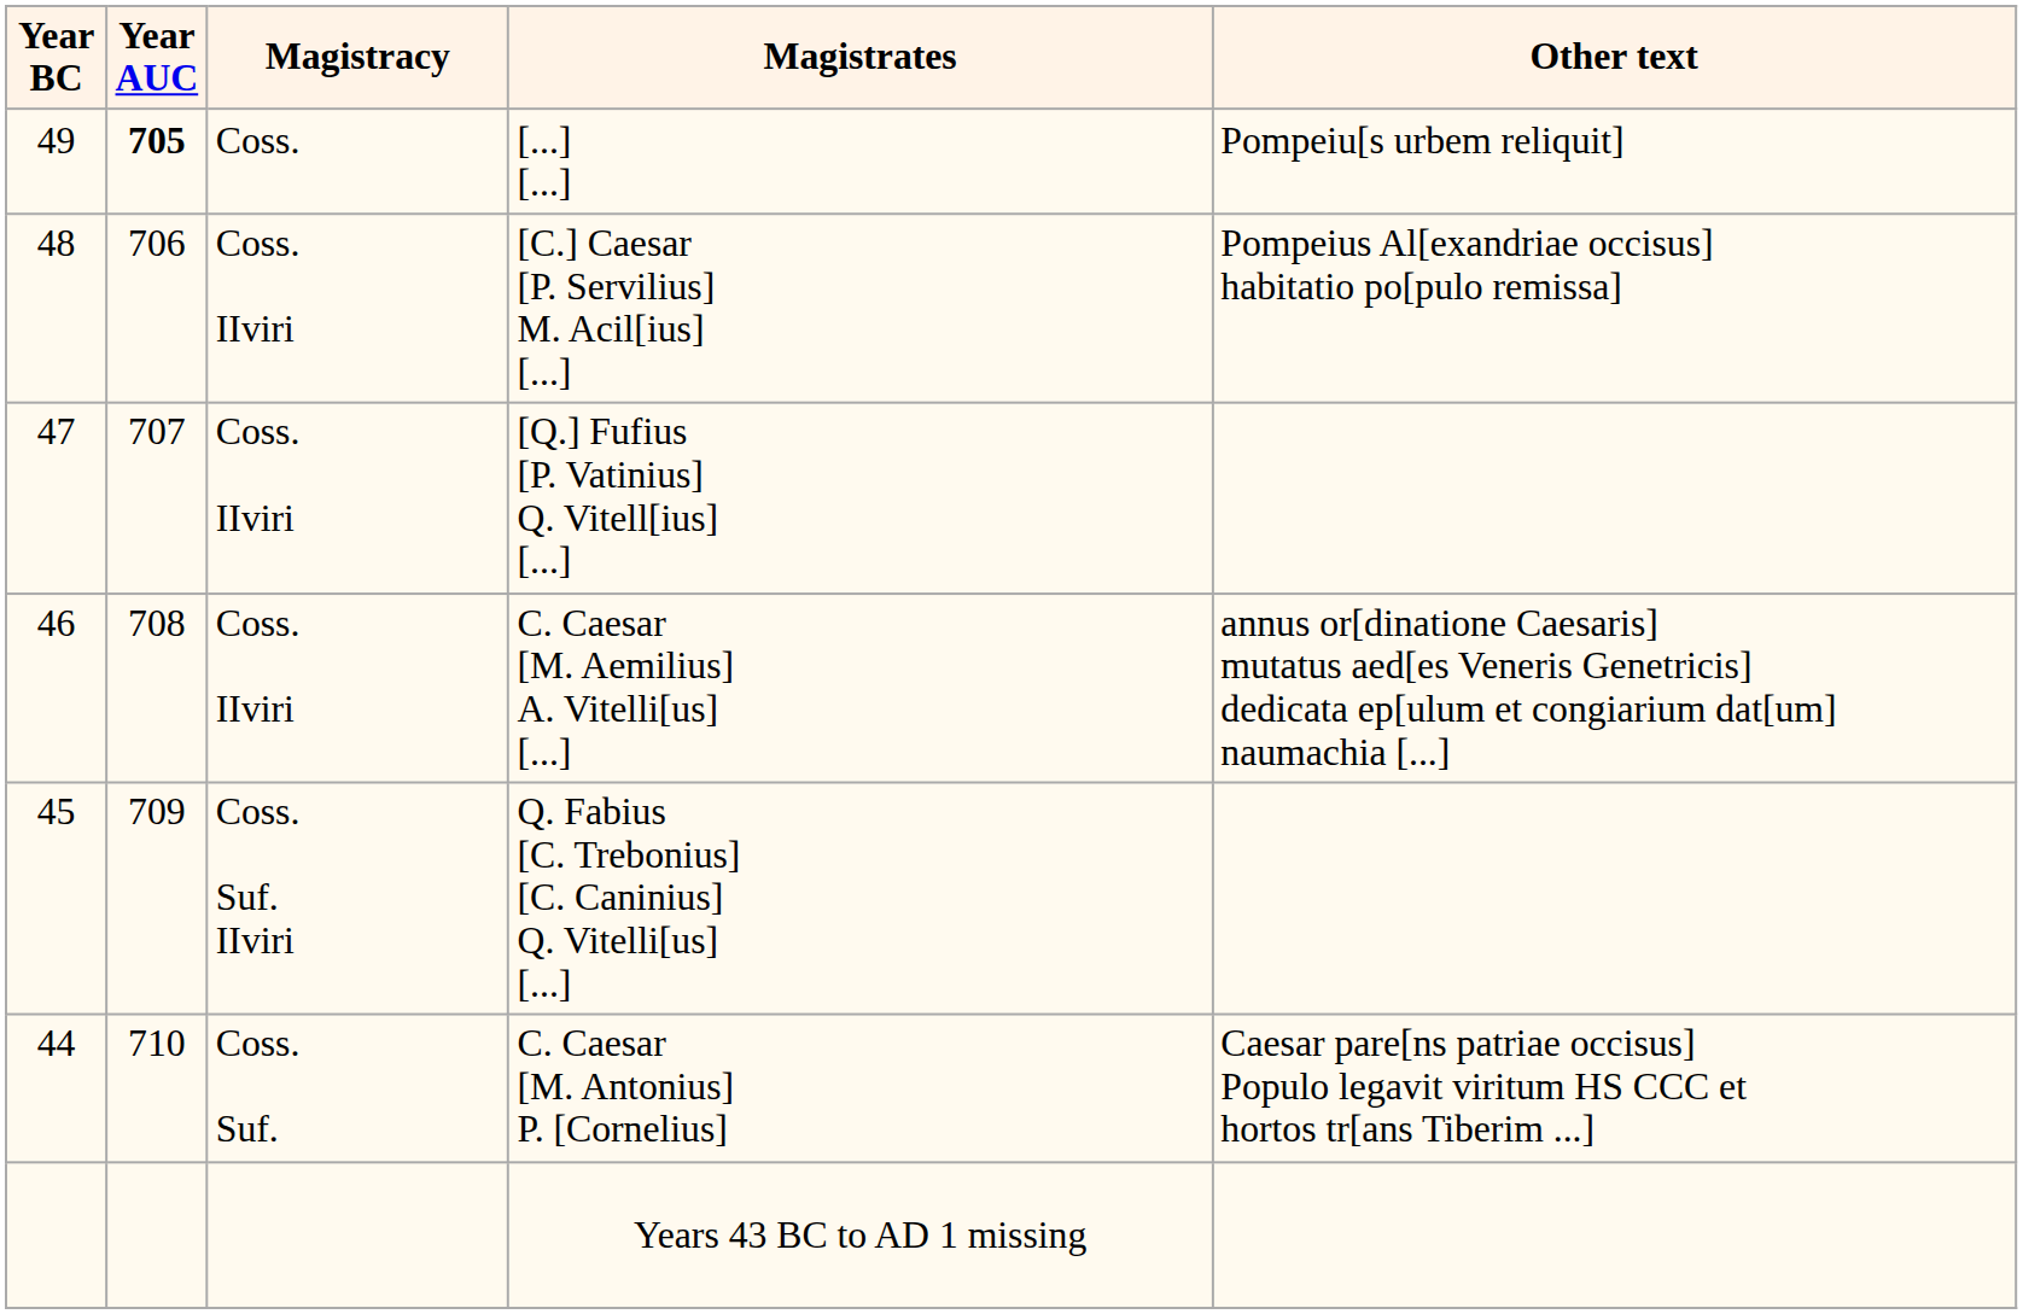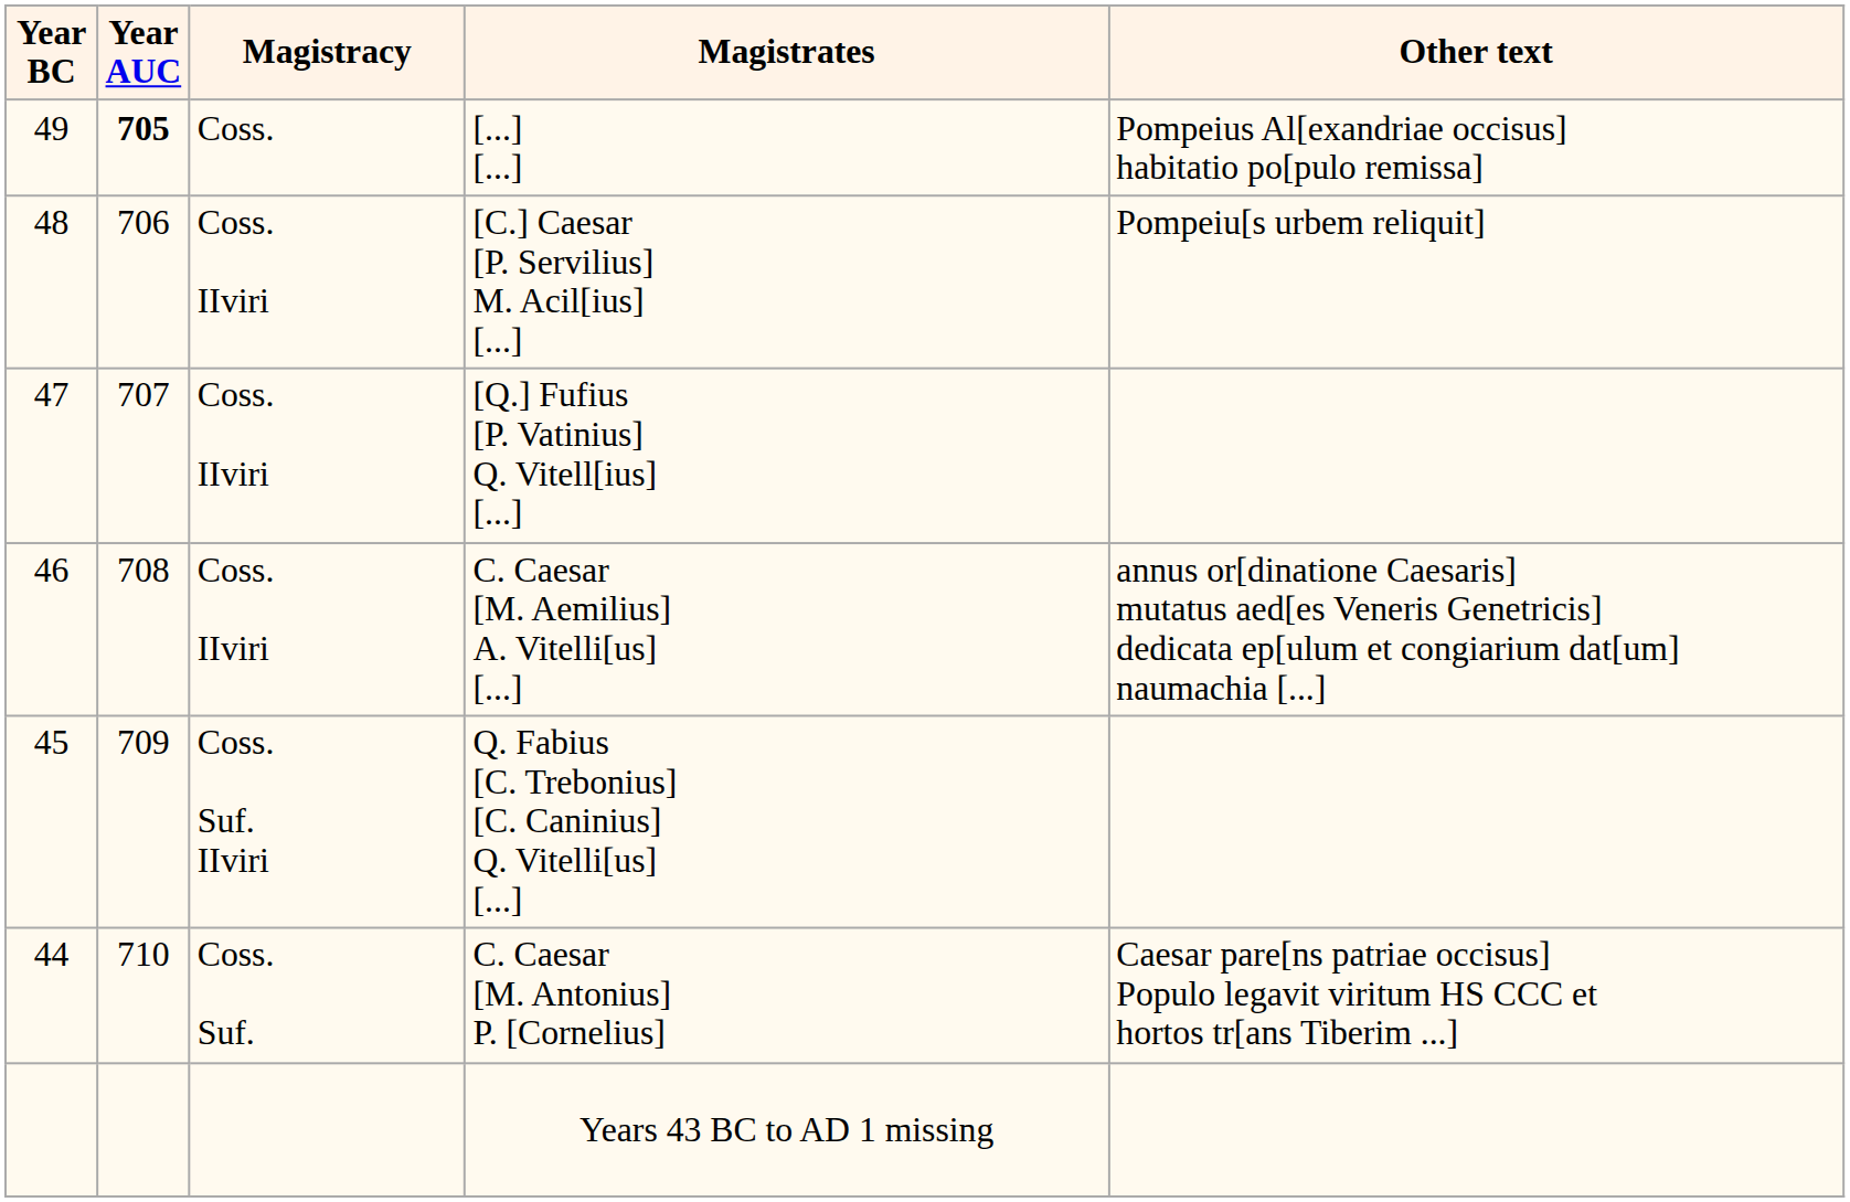[...] [...] | Other text: Pompeiu[s urbem reliquit] -> Pompeius Al[exandriae occisus] habitatio po[pulo remissa]
[C.] Caesar [P. Servilius] M. Acil[ius] [...] | Other text: Pompeius Al[exandriae occisus] habitatio po[pulo remissa] -> Pompeiu[s urbem reliquit]
